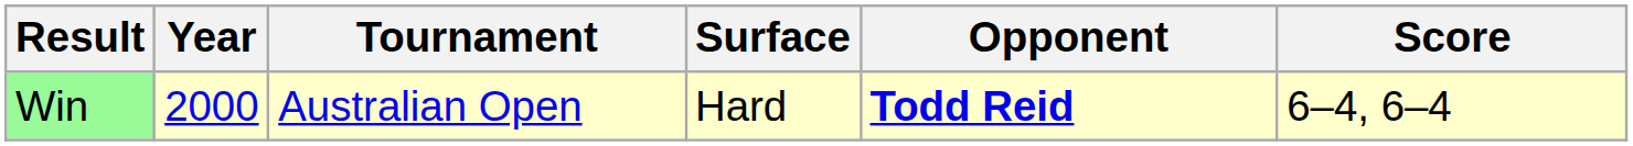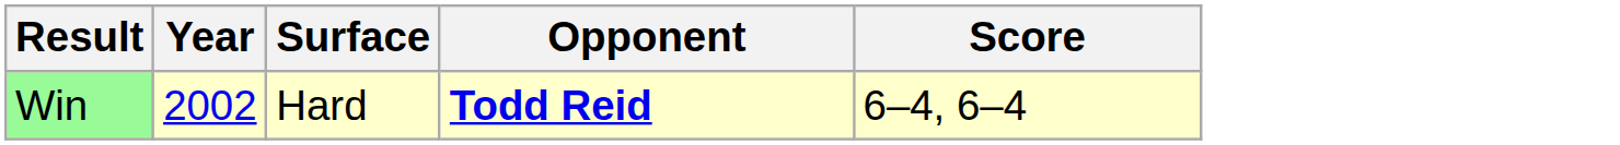- column: Tournament | Australian Open
Win | Year: 2000 -> 2002
